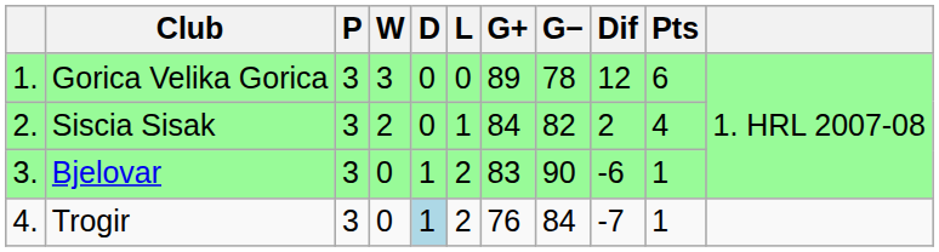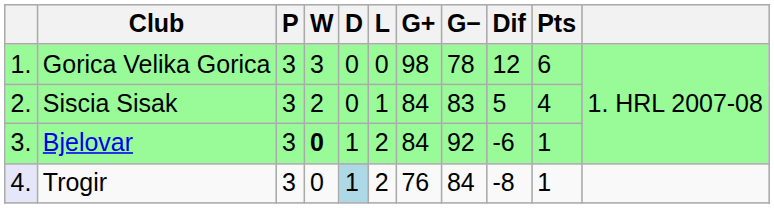Gorica Velika Gorica | G+: 89 -> 98
Siscia Sisak | G−: 82 -> 83
Siscia Sisak | Dif: 2 -> 5
Bjelovar | W: normal -> bold
Bjelovar | G+: 83 -> 84
Bjelovar | G−: 90 -> 92
Trogir | column 1: no background -> lavender background
Trogir | Dif: -7 -> -8
